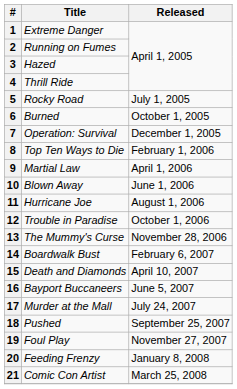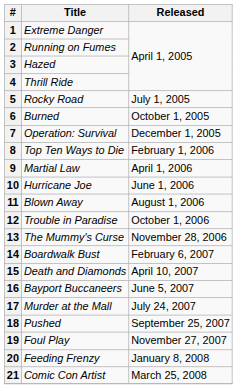10 | Title: Blown Away -> Hurricane Joe
11 | Title: Hurricane Joe -> Blown Away
